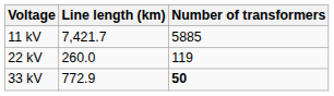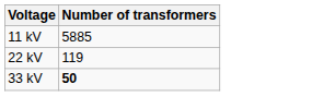- column: Line length (km) | 7,421.7 | 260.0 | 772.9
